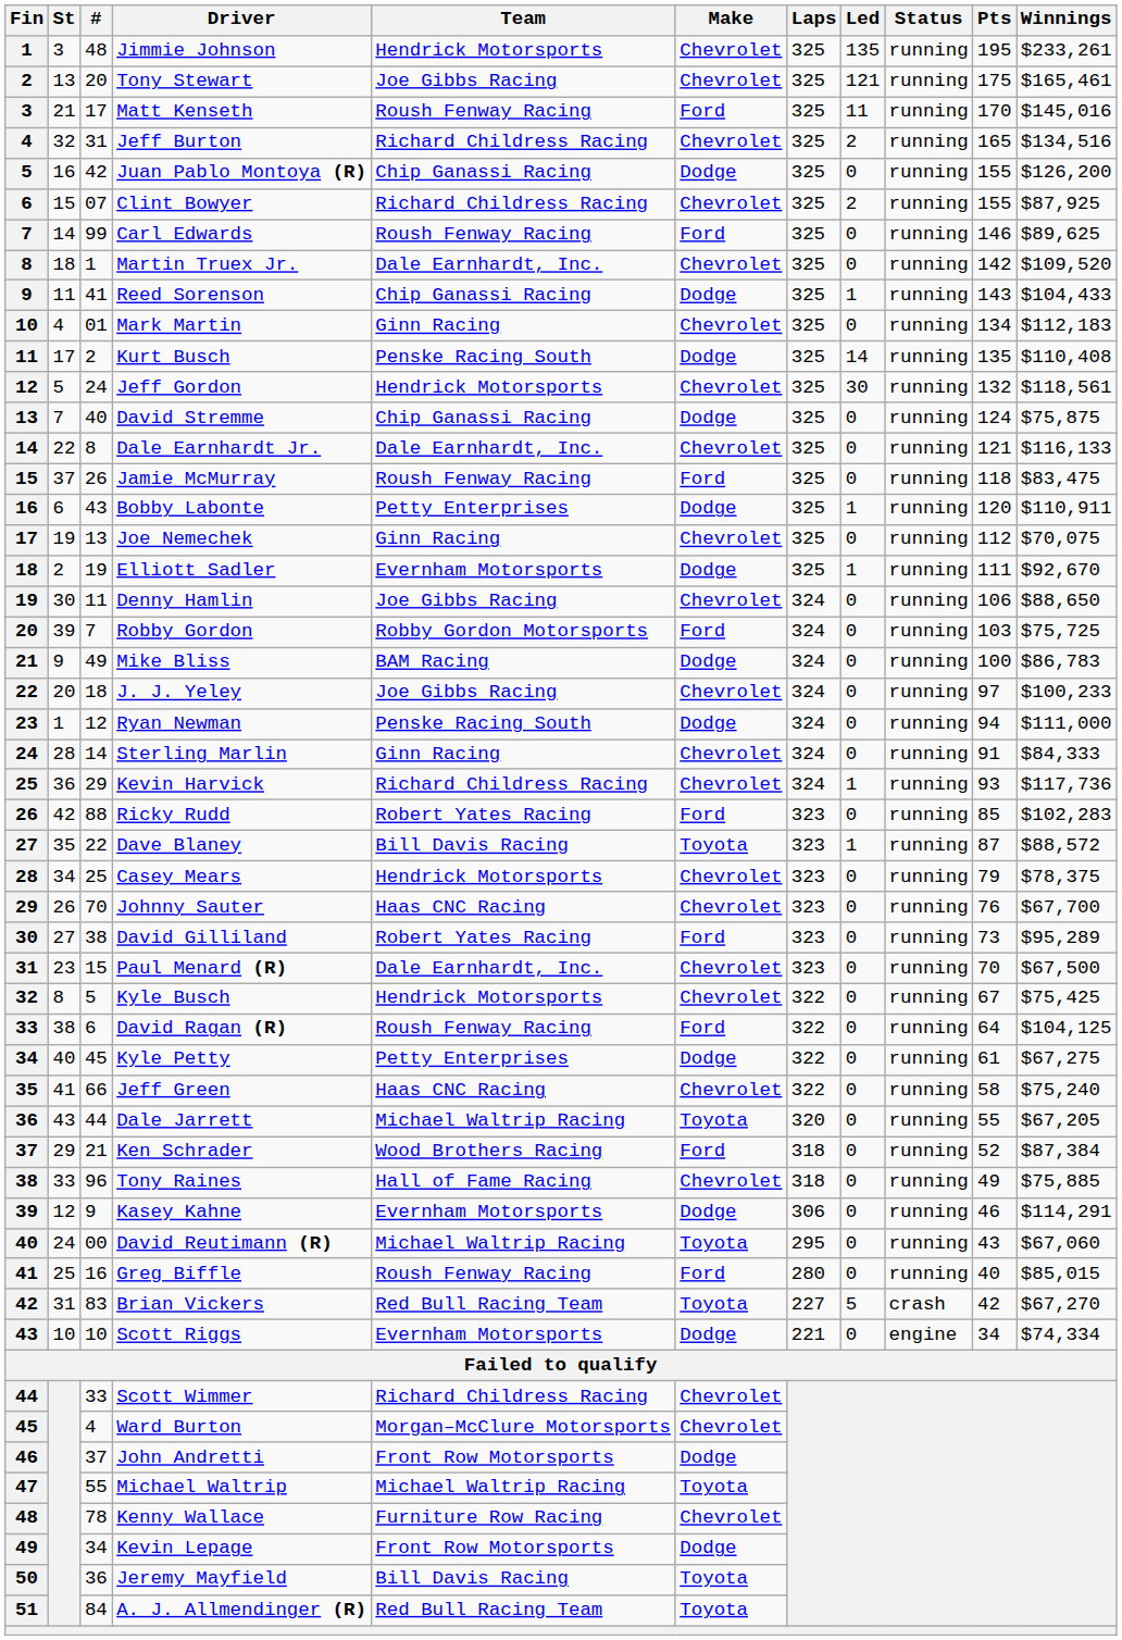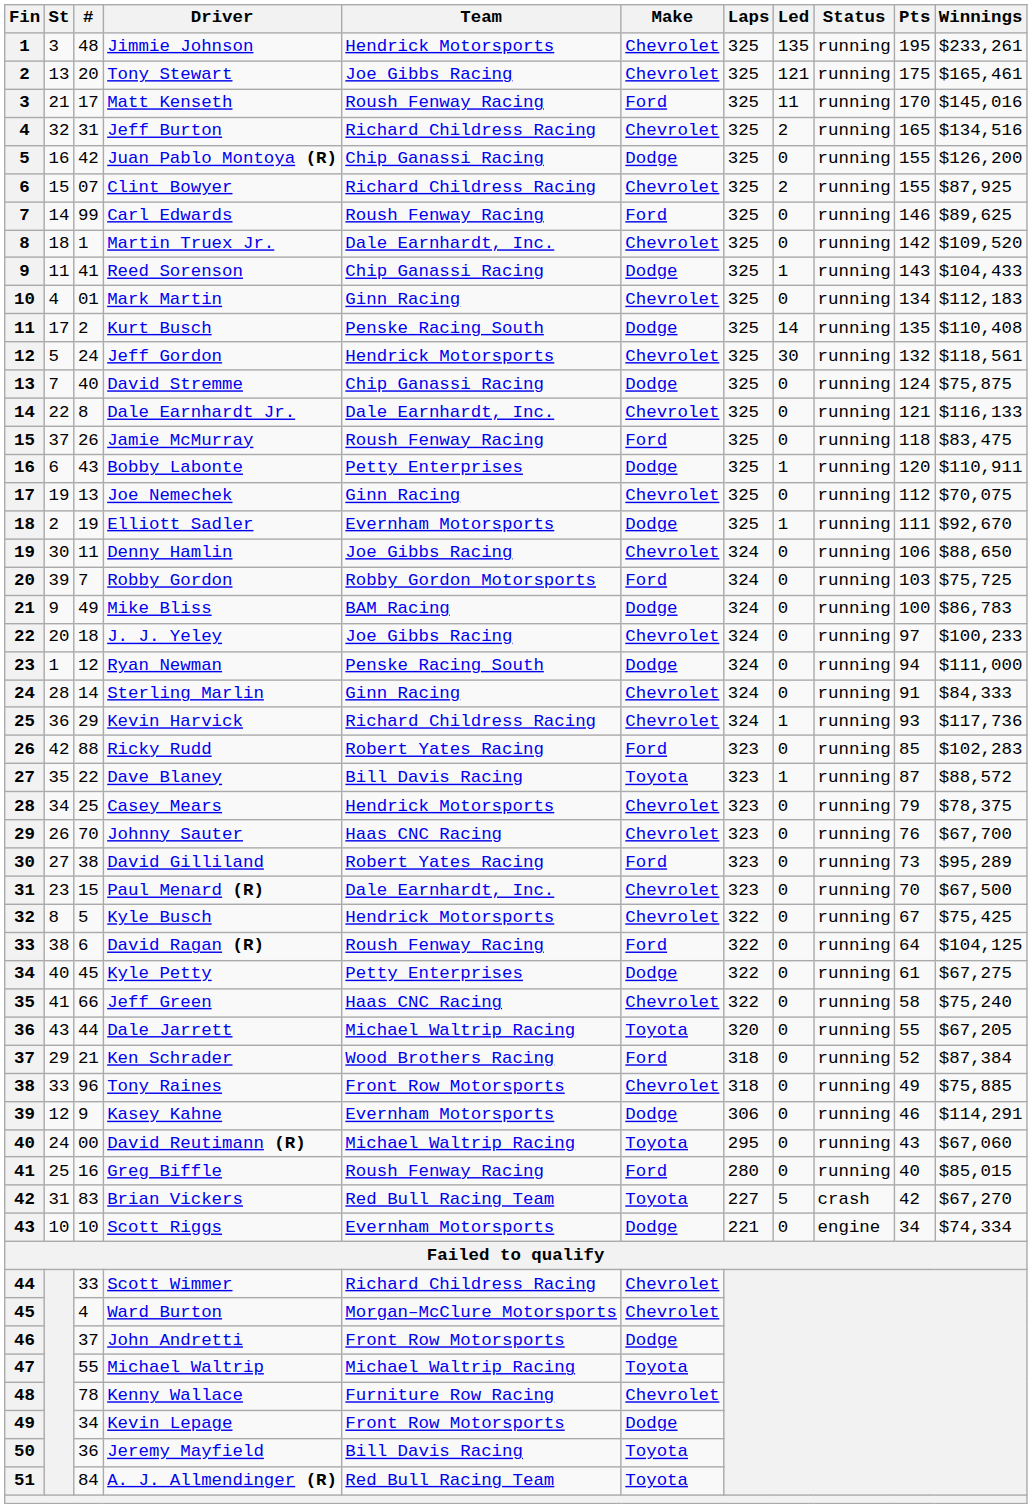Tony Raines | Team: Hall of Fame Racing -> Front Row Motorsports
